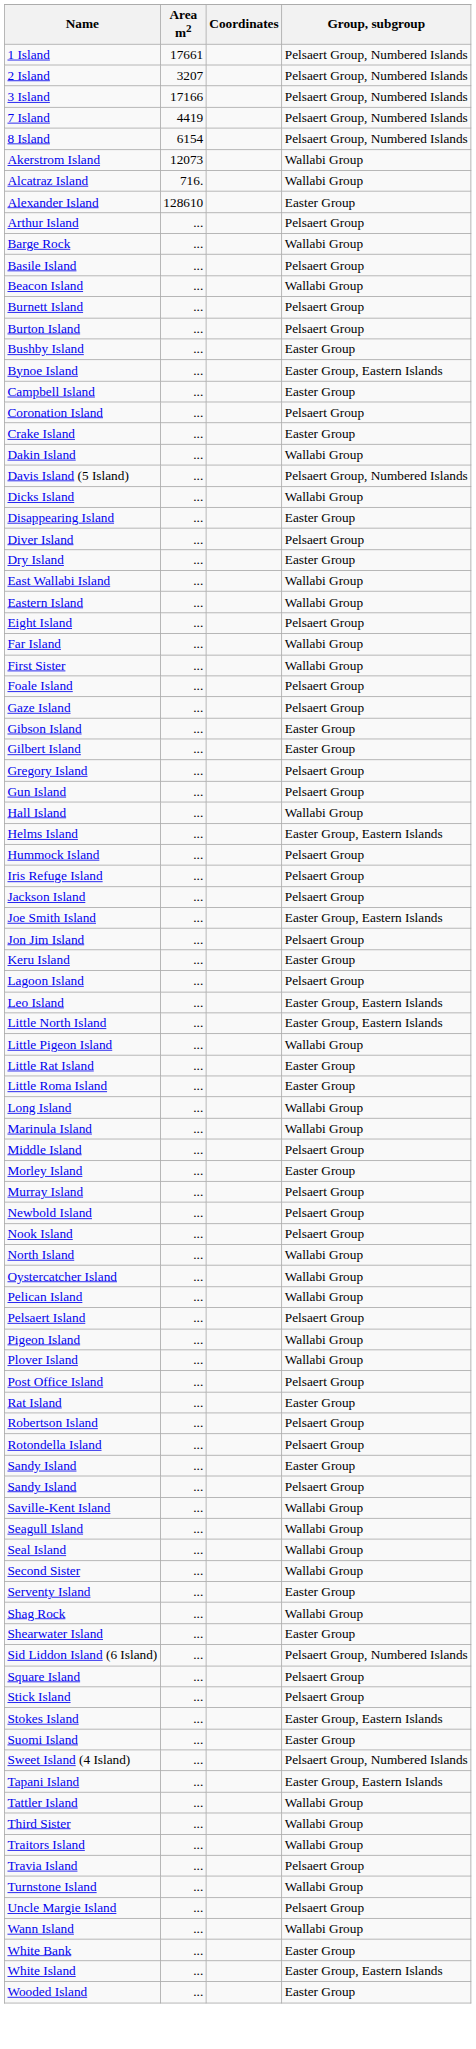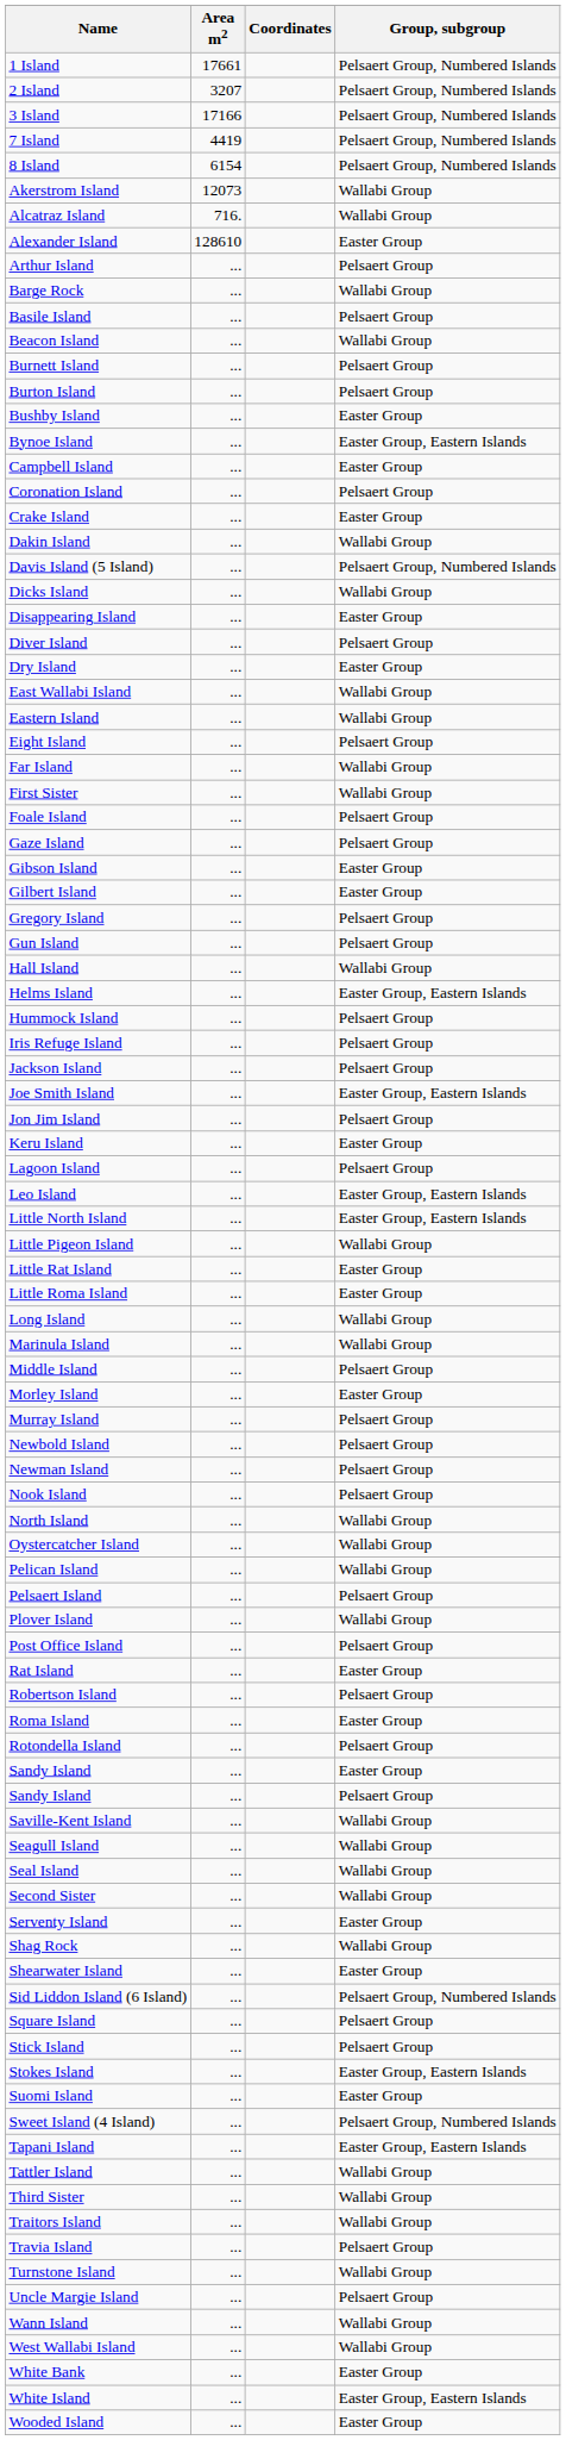+ row: Newman Island | ... | Pelsaert Group
- row: Pigeon Island | ... | Wallabi Group
+ row: Roma Island | ... | Easter Group
+ row: West Wallabi Island | ... | Wallabi Group
